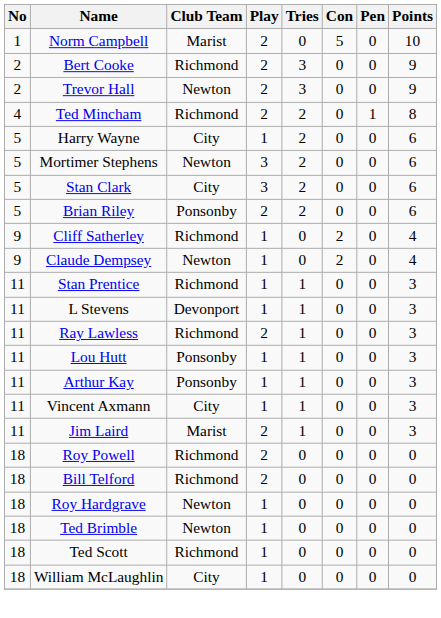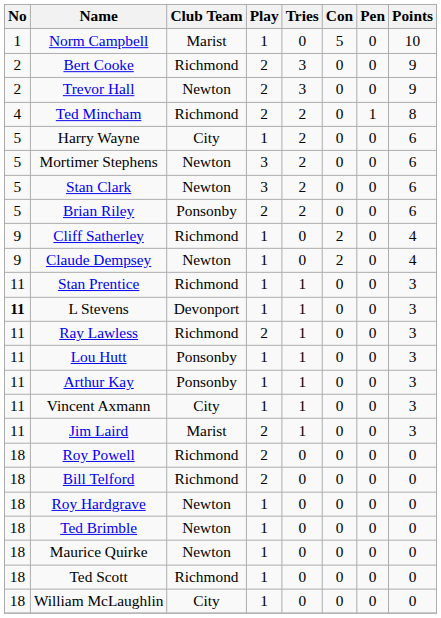Norm Campbell | Play: 2 -> 1
Stan Clark | Club Team: City -> Newton
L Stevens | No: normal -> bold
+ row: 18 | Maurice Quirke | Newton | 1 | 0 | 0 | 0 | 0
